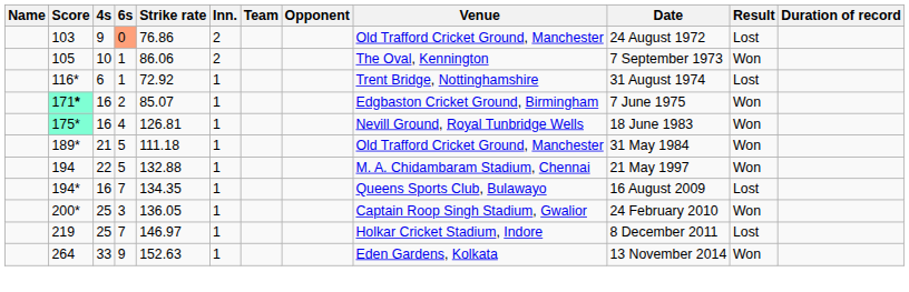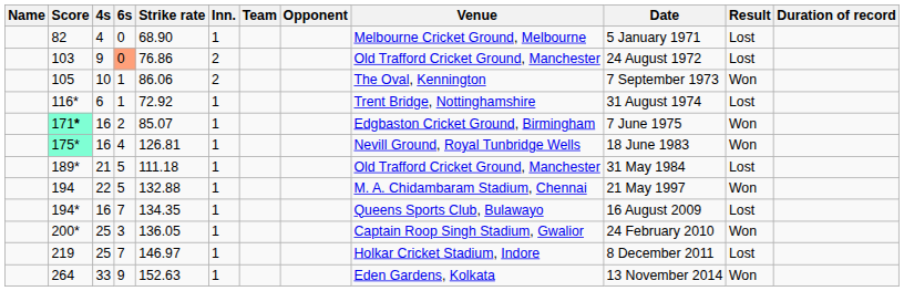+ row: 82 | 4 | 0 | 68.90 | 1 | Melbourne Cricket Ground, Melbourne | 5 January 1971 | Lost
189* | Result: Won -> Lost
